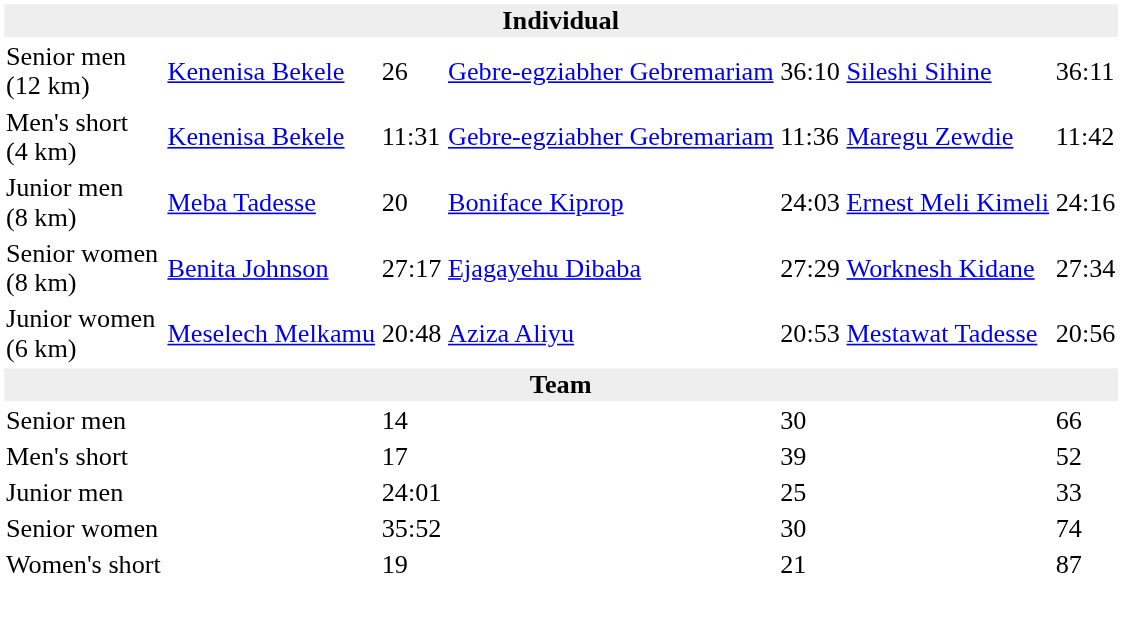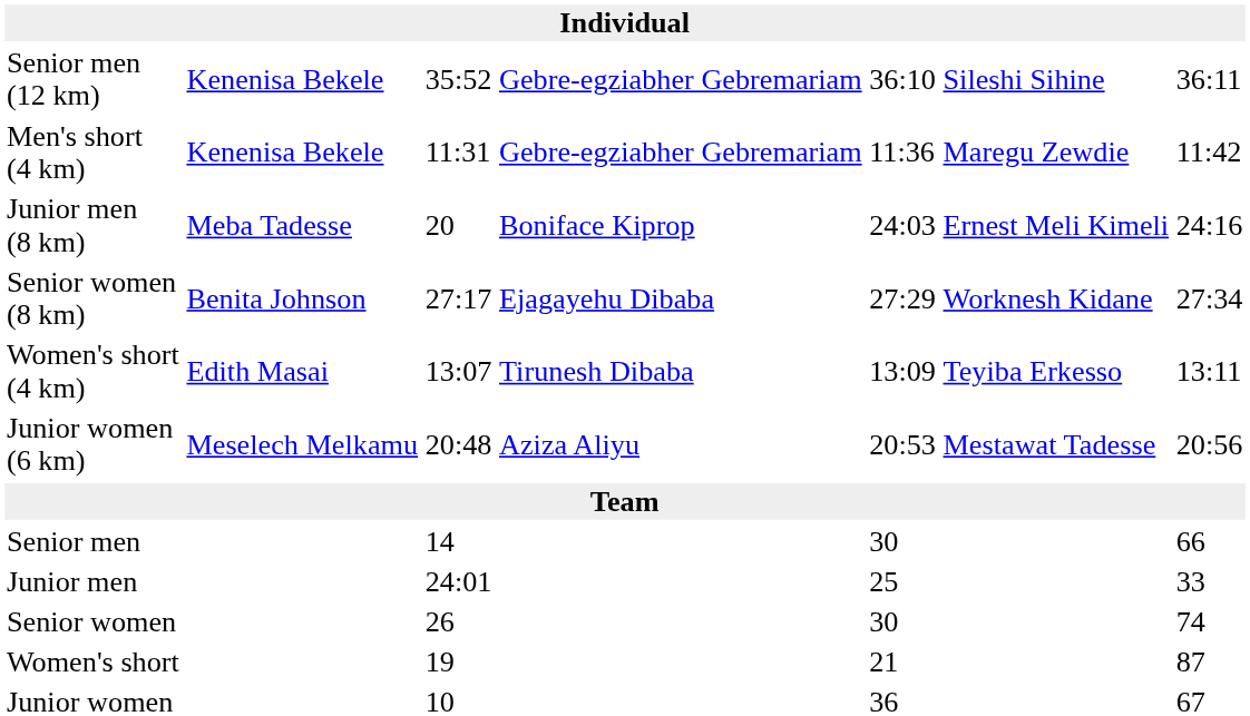Senior men (12 km) | column 3: 26 -> 35:52
+ row: Women's short (4 km) | Edith Masai | 13:07 | Tirunesh Dibaba | 13:09 | Teyiba Erkesso | 13:11
- row: Men's short | 17 | 39 | 52
Senior women | column 3: 35:52 -> 26
+ row: Junior women | 10 | 36 | 67
